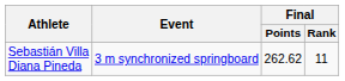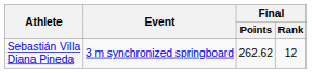Sebastián Villa Diana Pineda | Final / Rank: 11 -> 12
